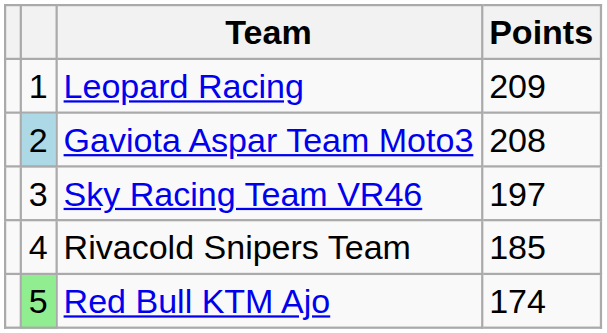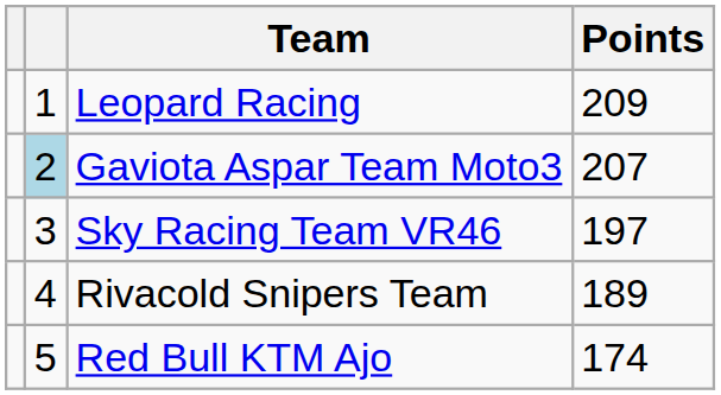Gaviota Aspar Team Moto3 | Points: 208 -> 207
Rivacold Snipers Team | Points: 185 -> 189
Red Bull KTM Ajo | column 2: lightgreen background -> no background
